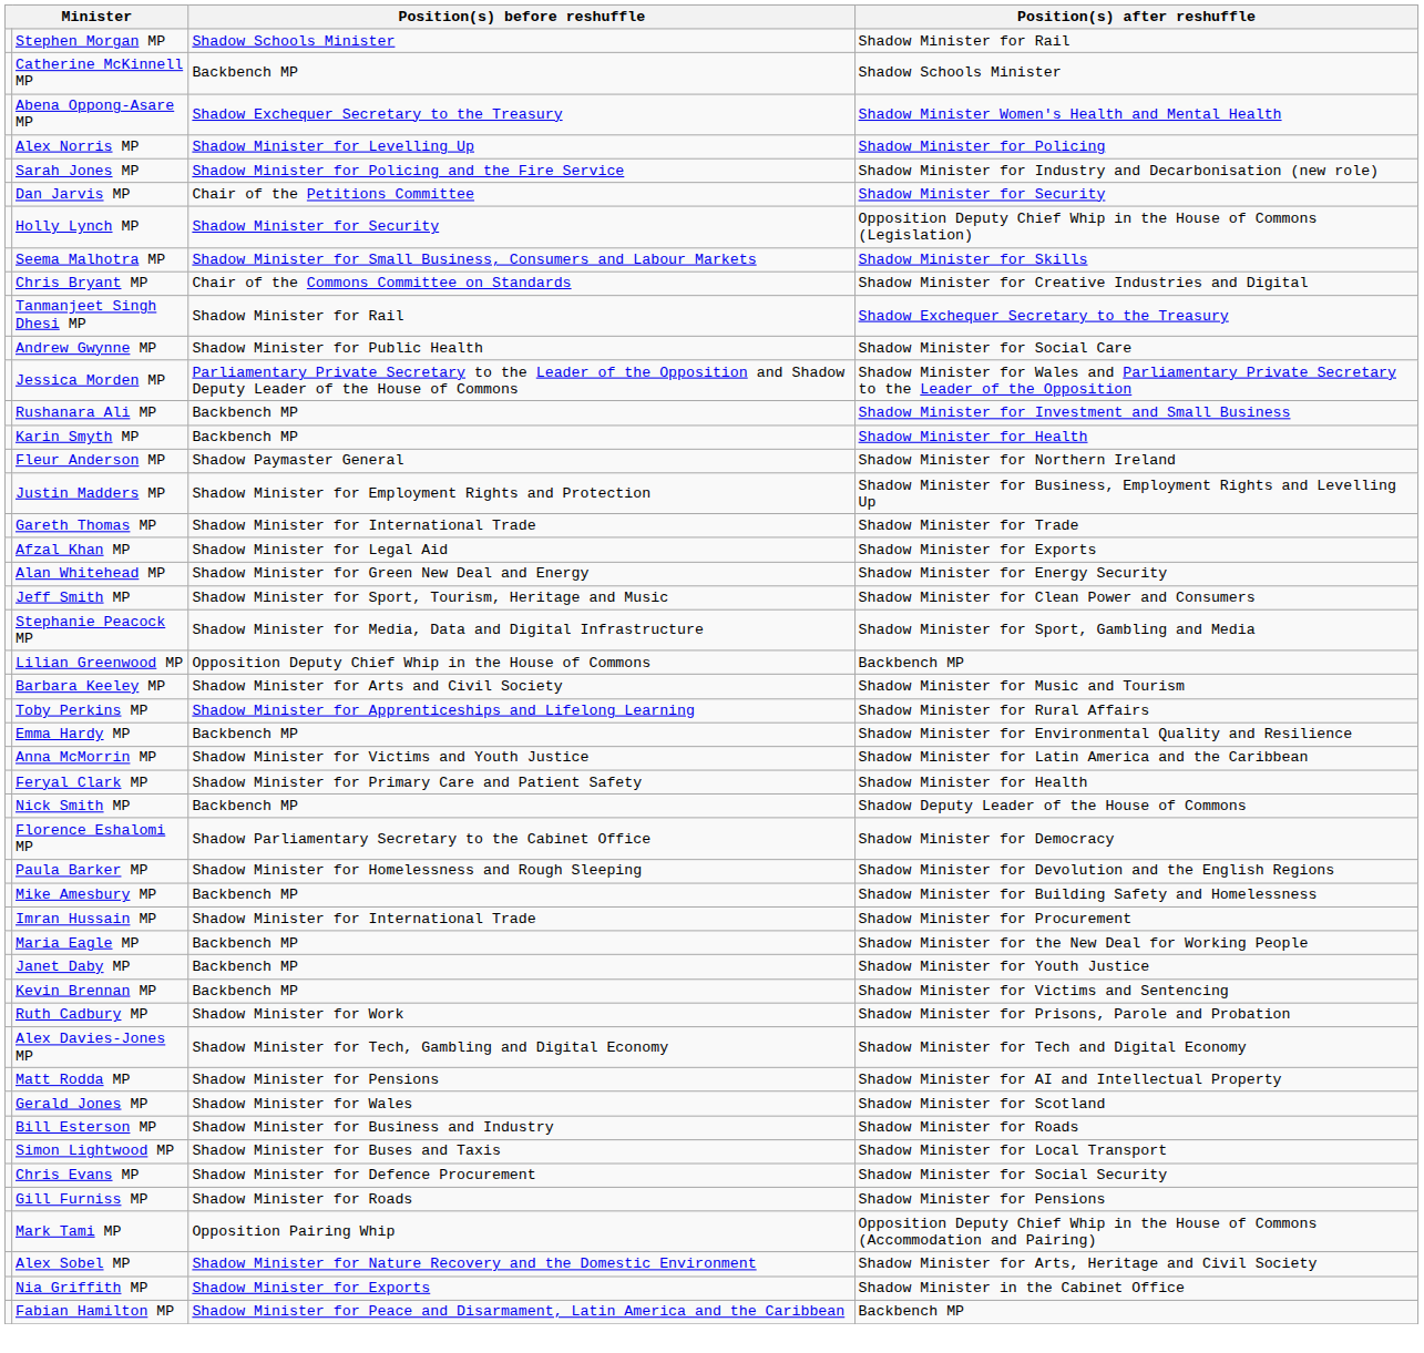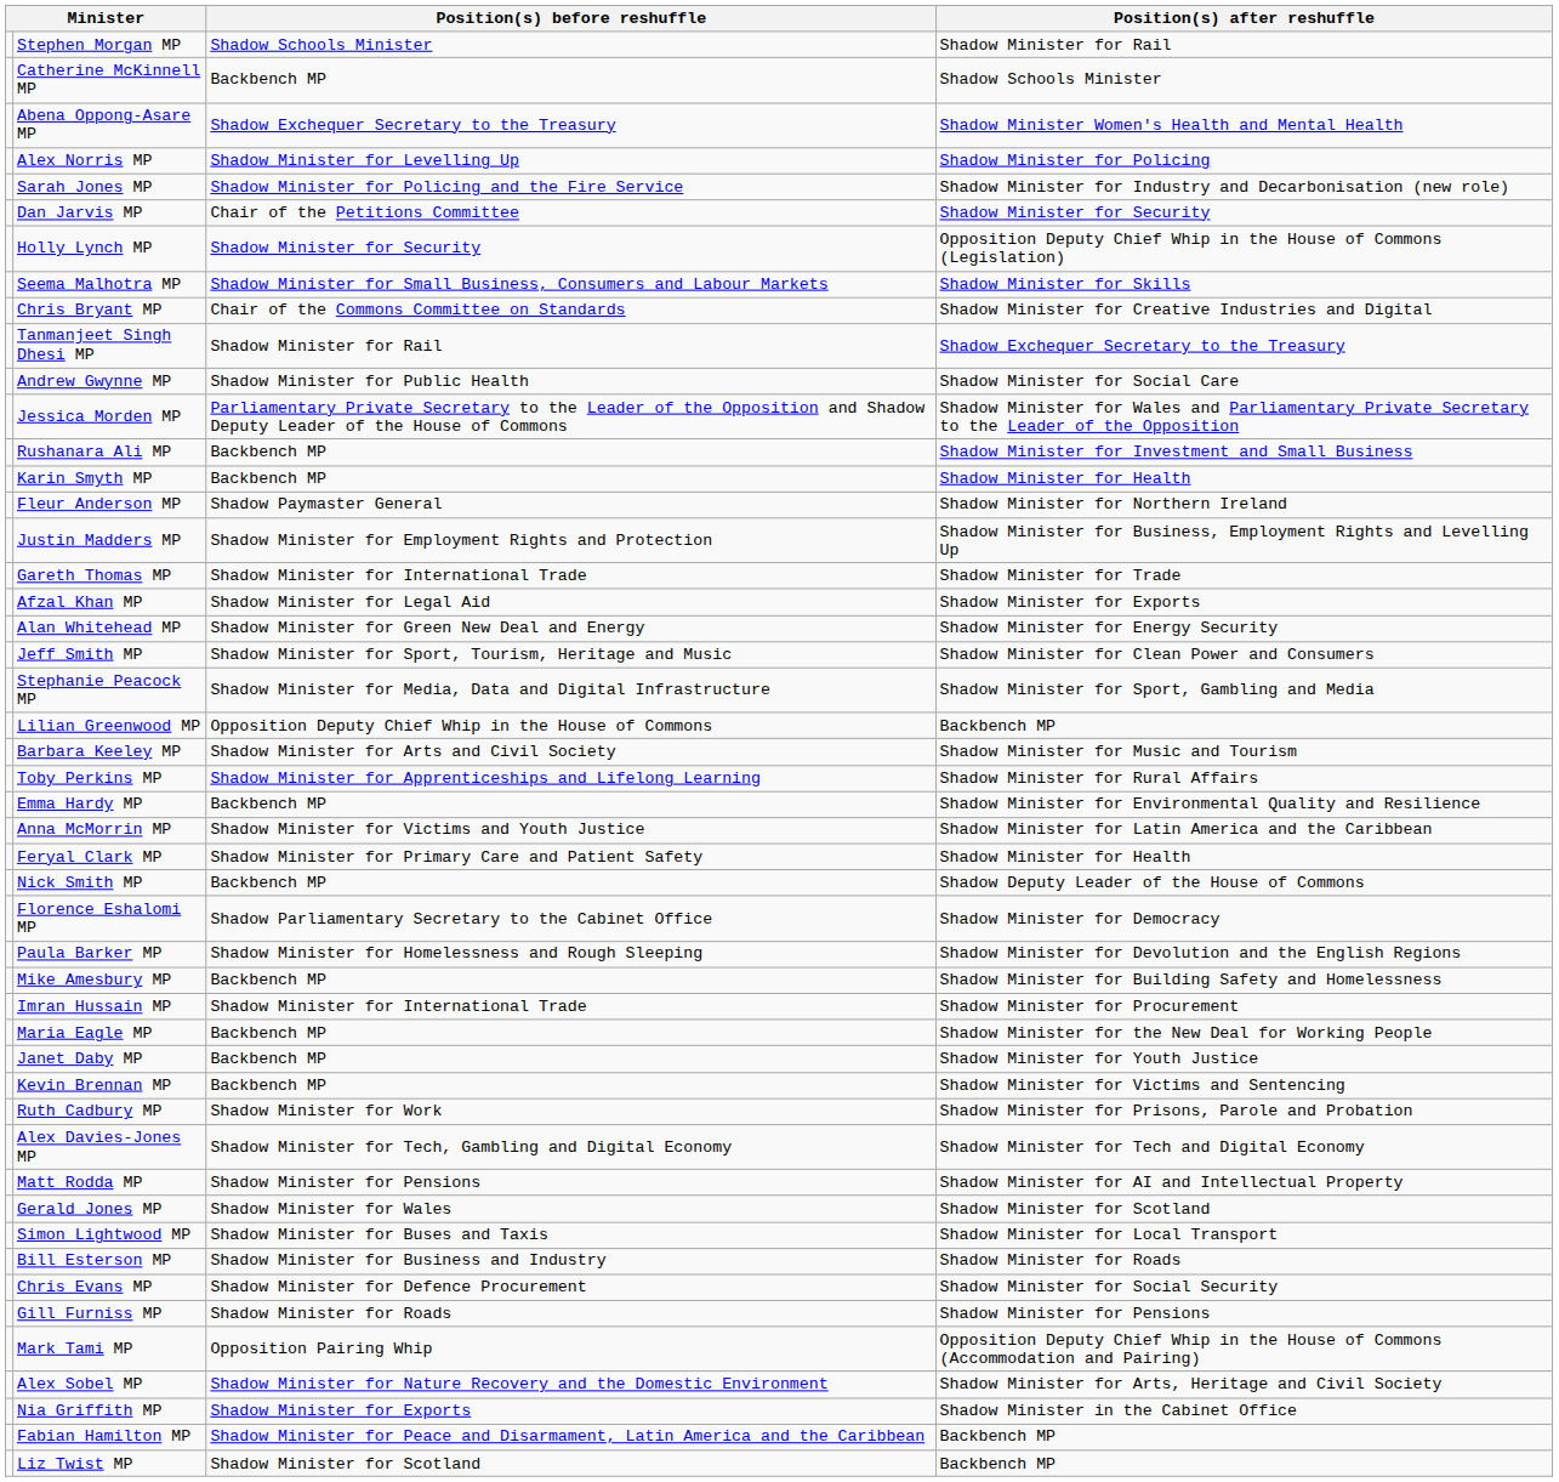rows swapped: Bill Esterson MP <-> Simon Lightwood MP
+ row: Liz Twist MP | Shadow Minister for Scotland | Backbench MP
